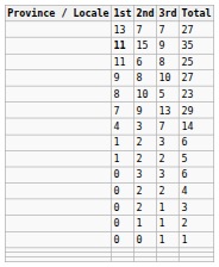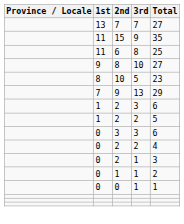15 | 1st: bold -> normal
- row: 4 | 3 | 7 | 14
